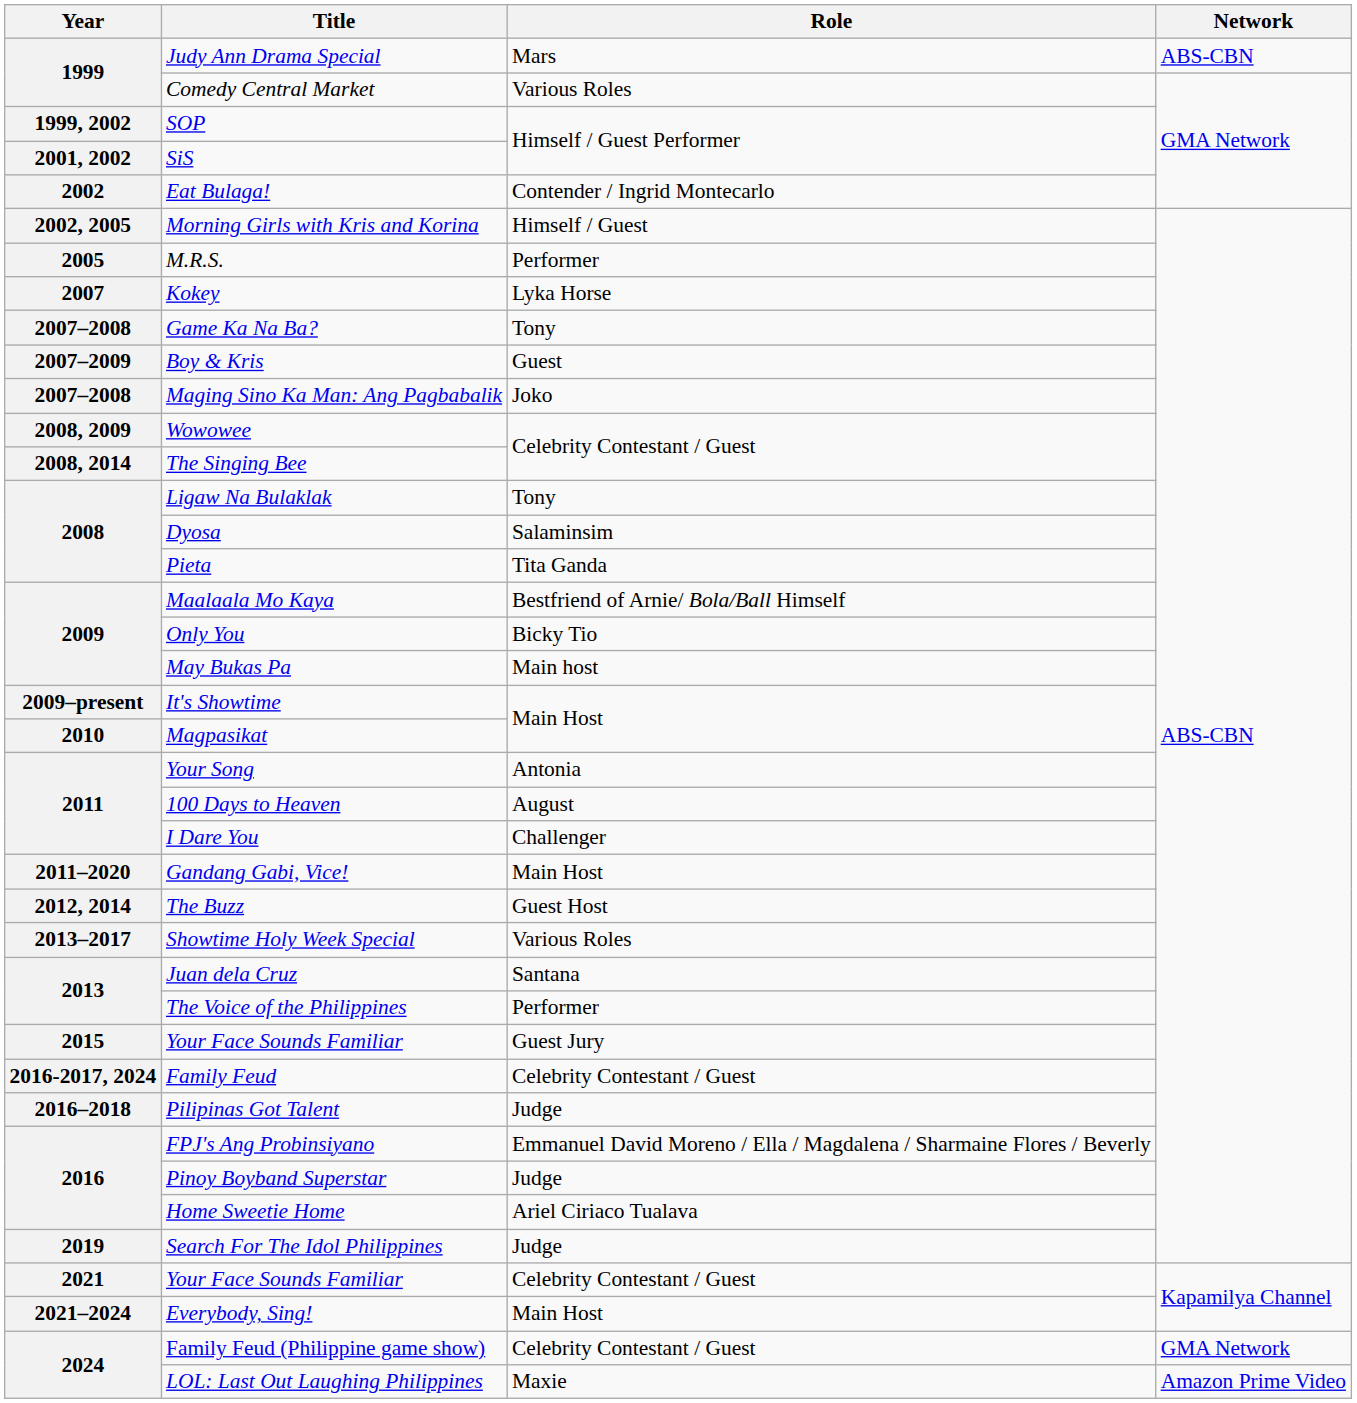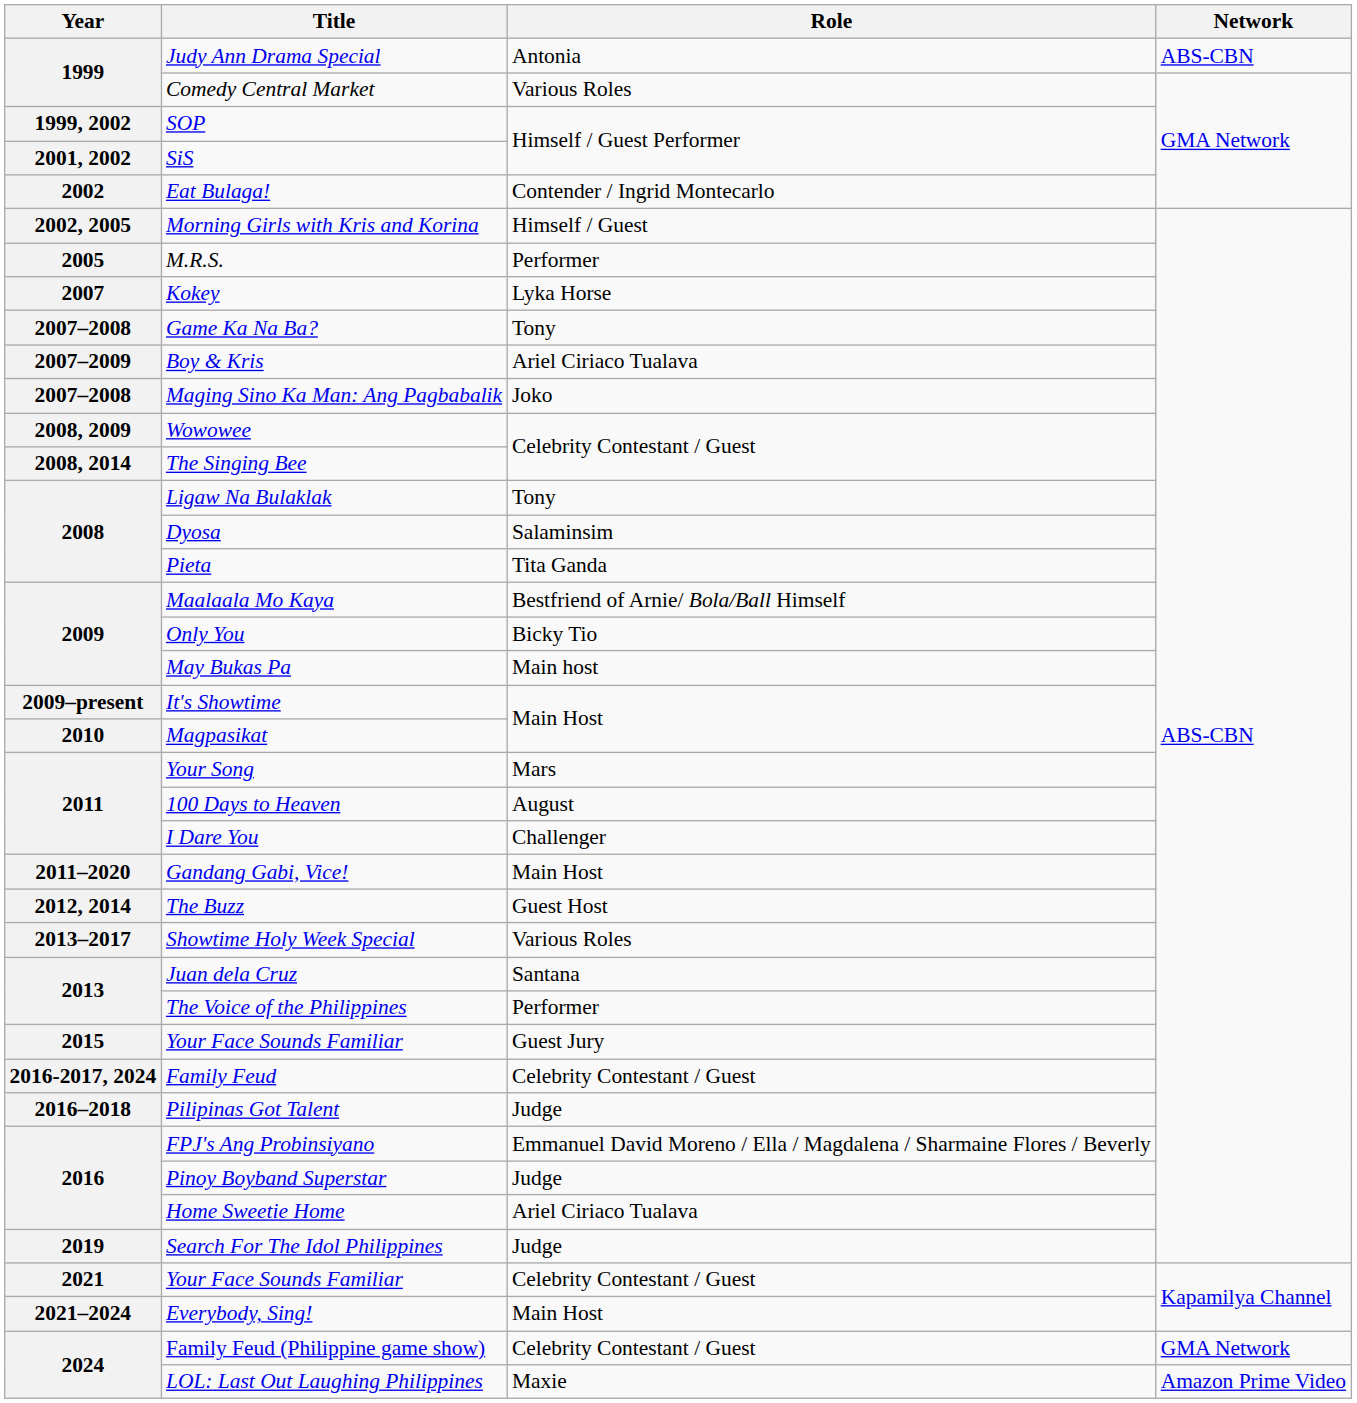Judy Ann Drama Special | Role: Mars -> Antonia
Boy & Kris | Role: Guest -> Ariel Ciriaco Tualava
Your Song | Role: Antonia -> Mars
